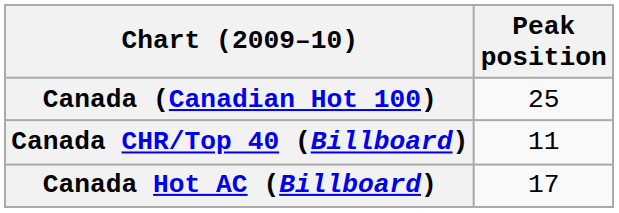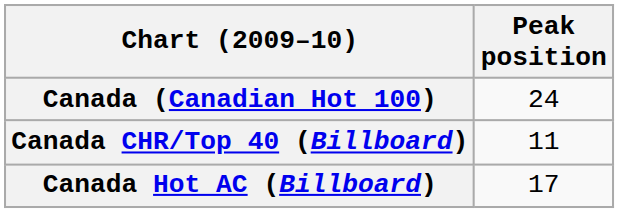Canada (Canadian Hot 100) | Peak position: 25 -> 24
